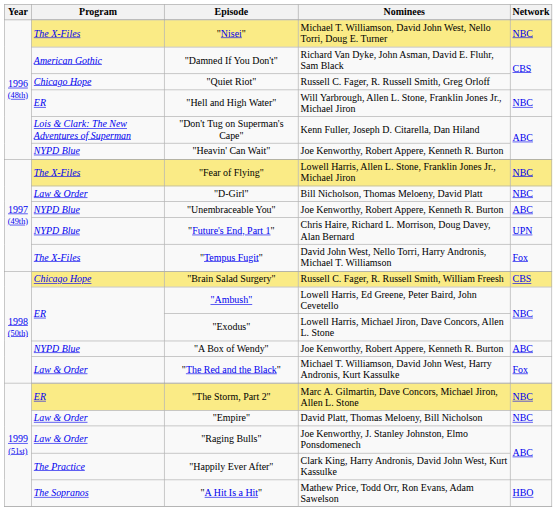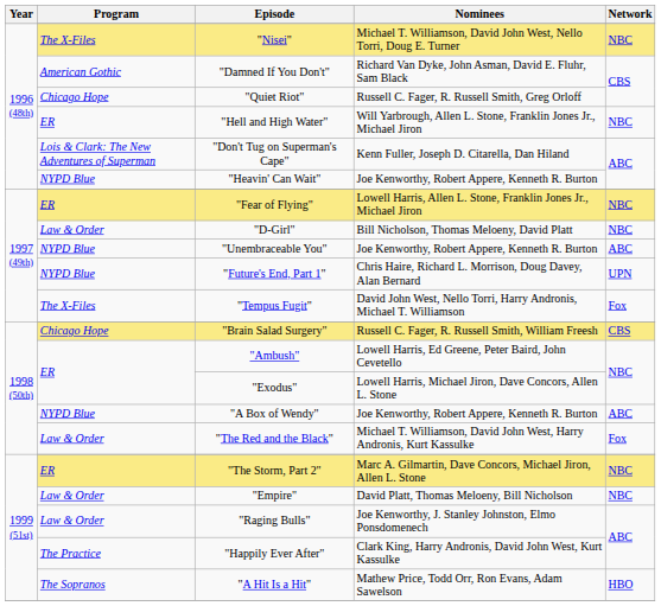"Fear of Flying" | Program: The X-Files -> ER
